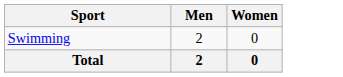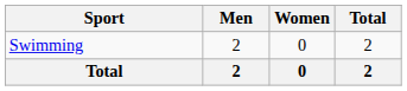+ column: Total | 2 | 2
